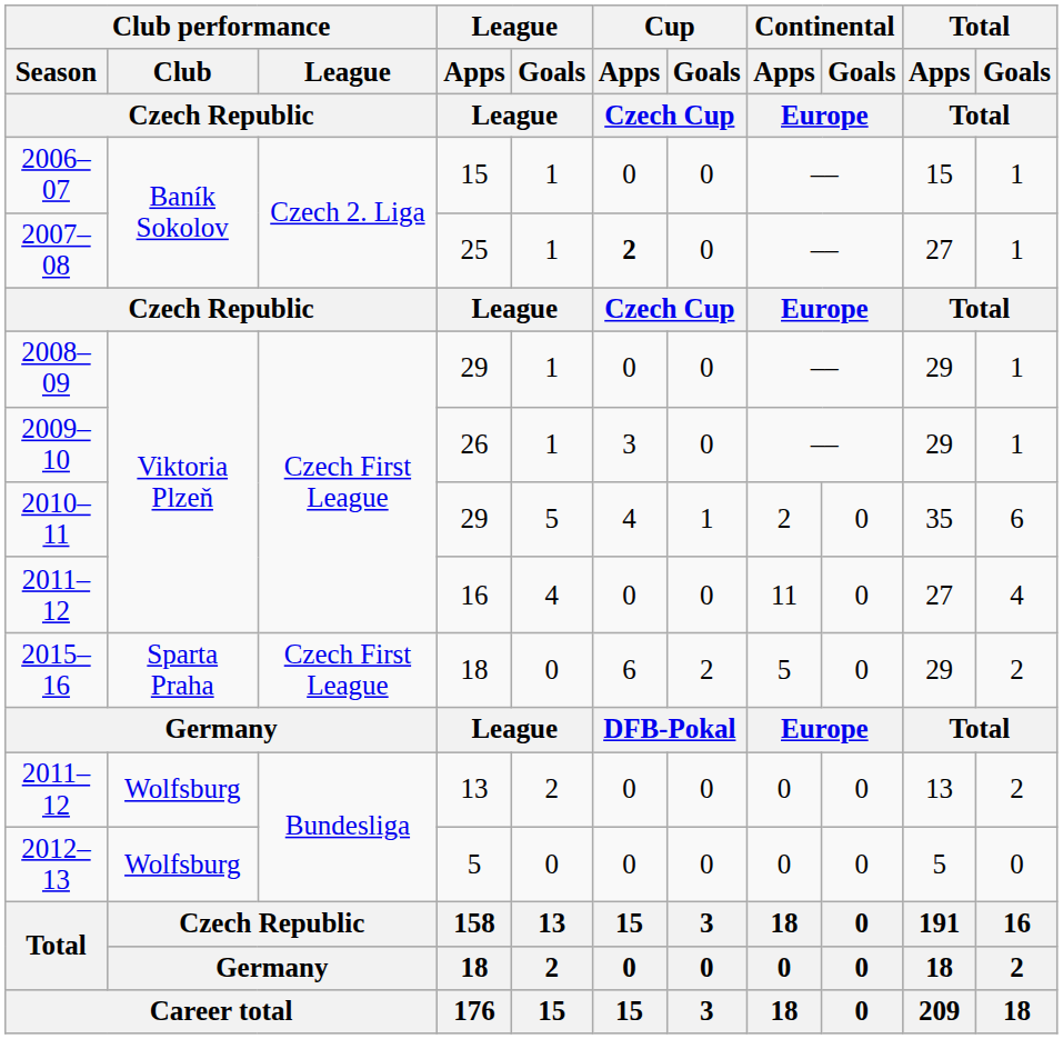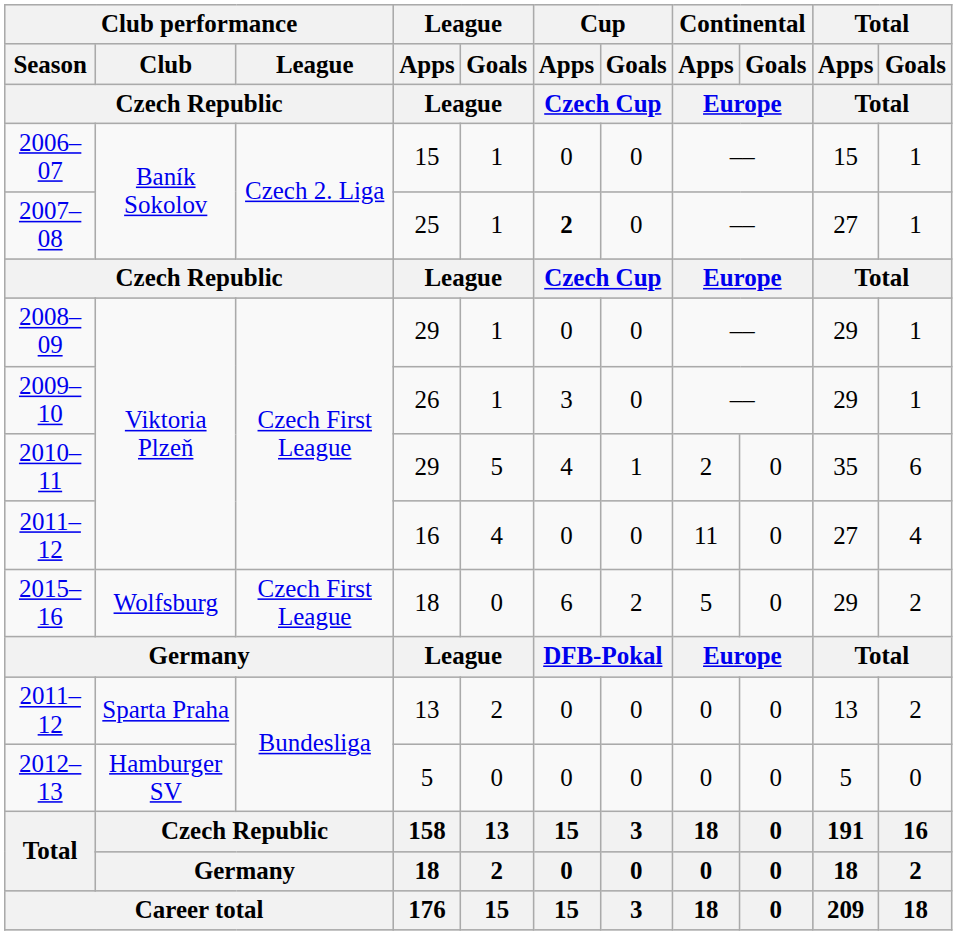2015–16 | Club performance / Club / Czech Republic: Sparta Praha -> Wolfsburg
2011–12 / 13 | Club performance / Club / Czech Republic: Wolfsburg -> Sparta Praha
2012–13 | Club performance / Club / Czech Republic: Wolfsburg -> Hamburger SV
